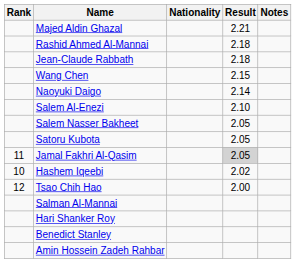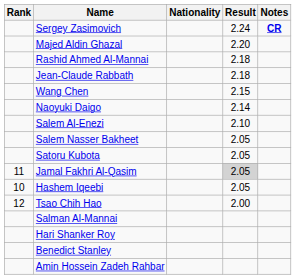+ row: Sergey Zasimovich | 2.24 | CR
Majed Aldin Ghazal | Result: 2.21 -> 2.20
Hashem Iqeebi | Result: 2.02 -> 2.05
